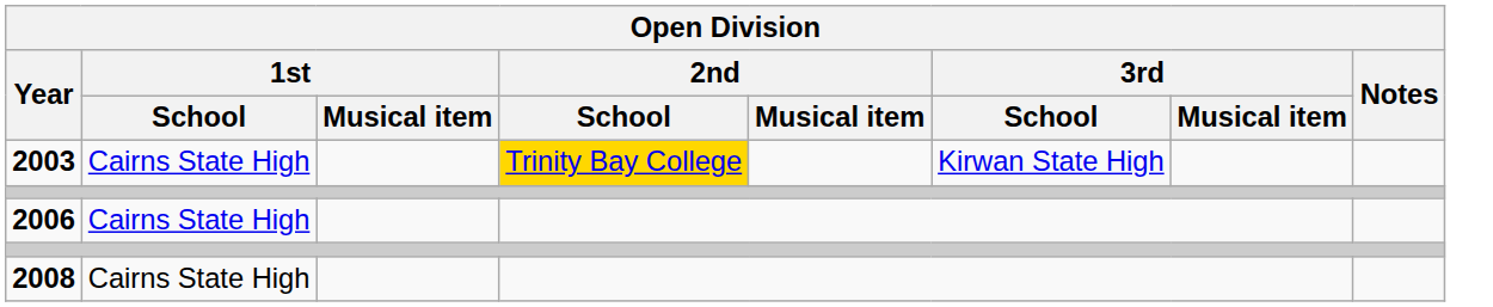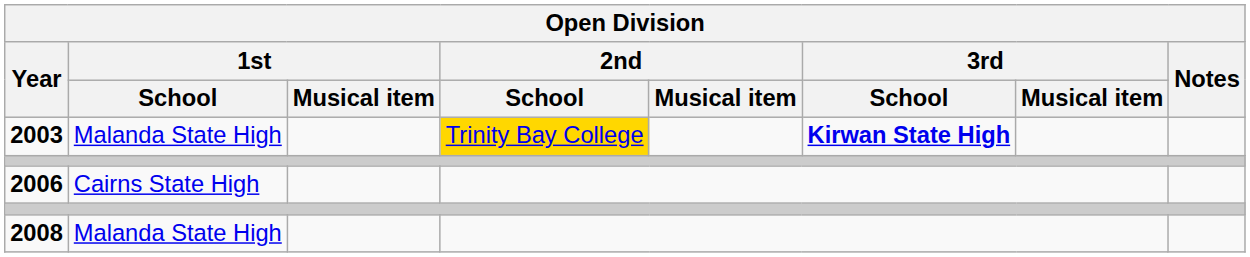2003 | 1st / School: Cairns State High -> Malanda State High
2003 | 3rd / School: normal -> bold
2008 | 1st / School: Cairns State High -> Malanda State High
